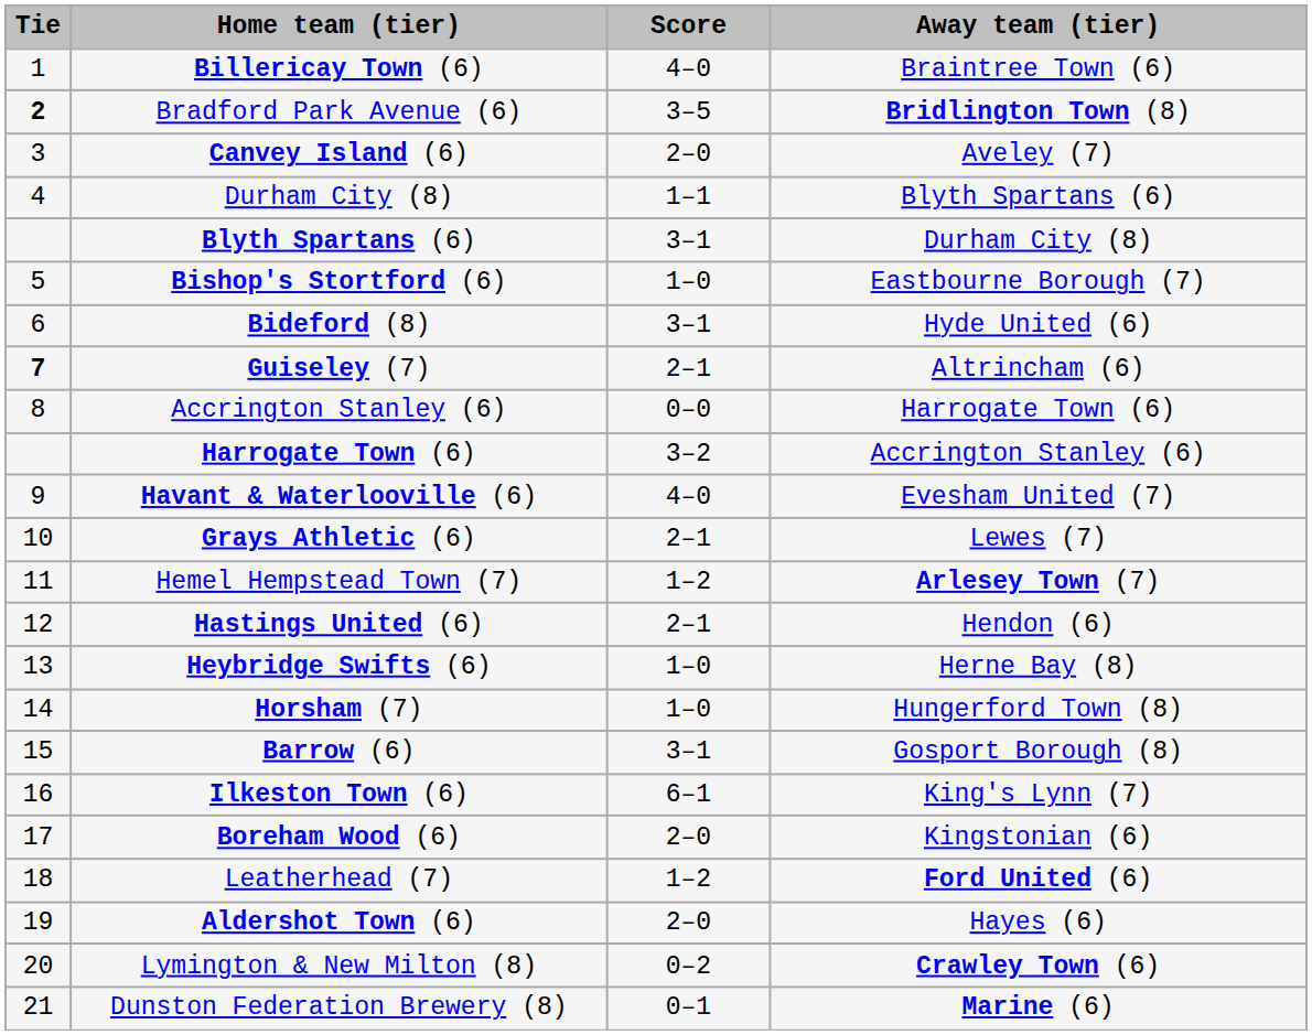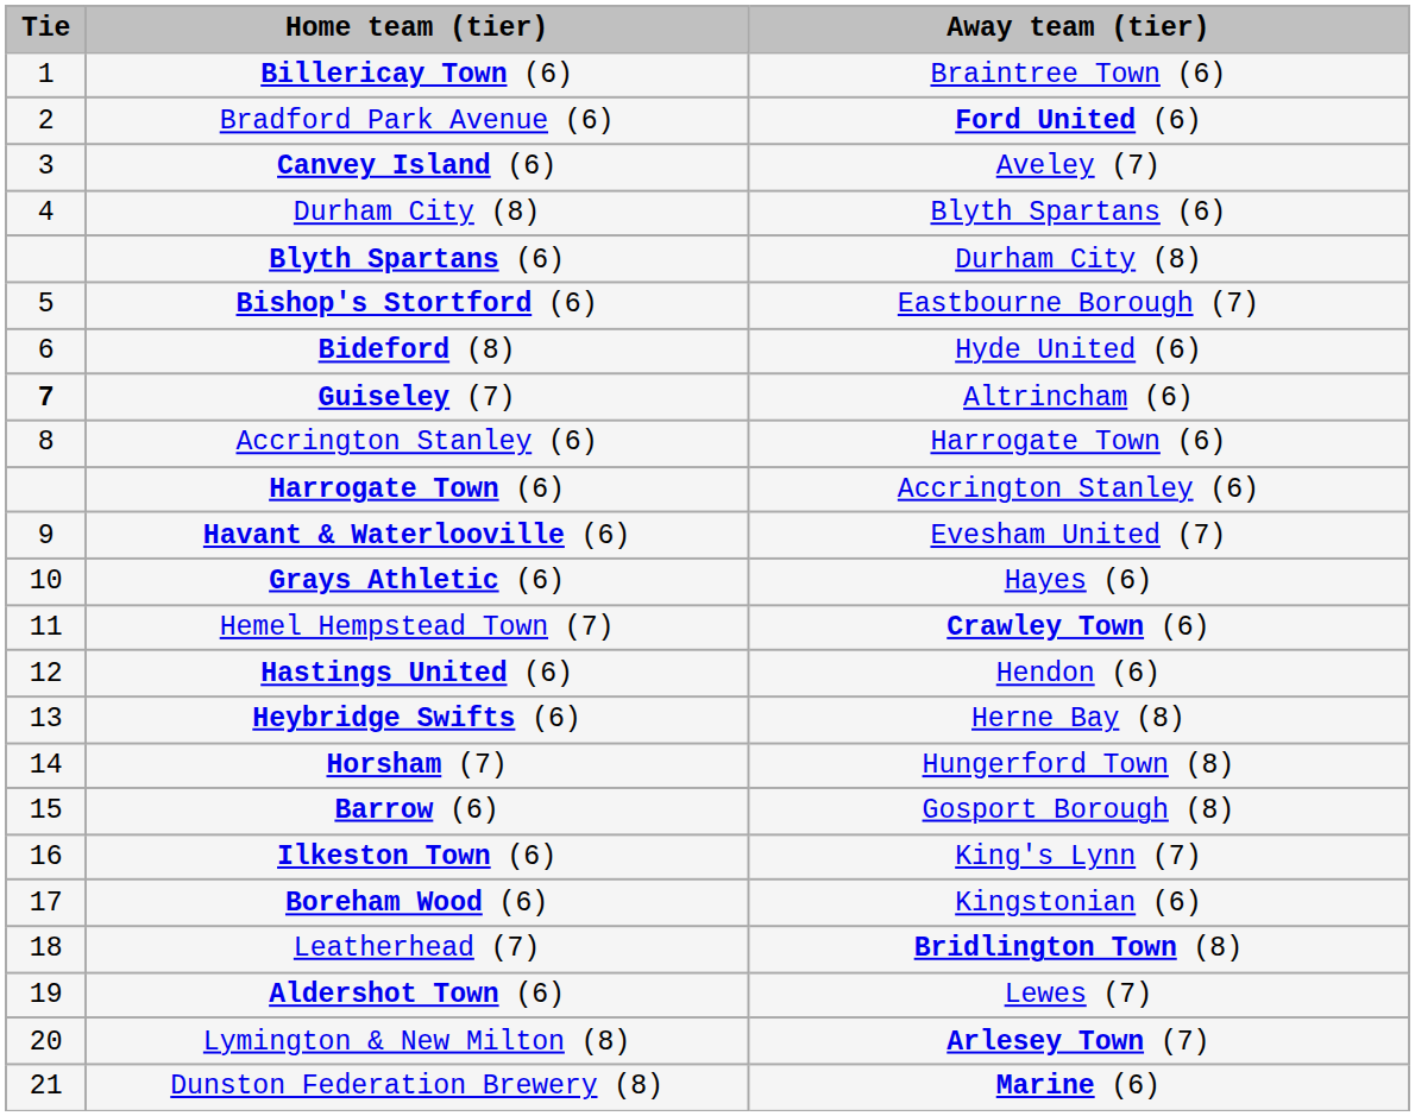- column: Score | 4–0 | 3–5 | 2–0 | 1–1 | 3–1 | 1–0 | 3–1 | 2–1 | 0–0 | 3–2 | 4–0 | 2–1 | 1–2 | 2–1 | 1–0 | 1–0 | 3–1 | 6–1 | 2–0 | 1–2 | 2–0 | 0–2 | 0–1
Bradford Park Avenue (6) | Tie: bold -> normal
Bradford Park Avenue (6) | Away team (tier): Bridlington Town (8) -> Ford United (6)
Grays Athletic (6) | Away team (tier): Lewes (7) -> Hayes (6)
Hemel Hempstead Town (7) | Away team (tier): Arlesey Town (7) -> Crawley Town (6)
Leatherhead (7) | Away team (tier): Ford United (6) -> Bridlington Town (8)
Aldershot Town (6) | Away team (tier): Hayes (6) -> Lewes (7)
Lymington & New Milton (8) | Away team (tier): Crawley Town (6) -> Arlesey Town (7)
